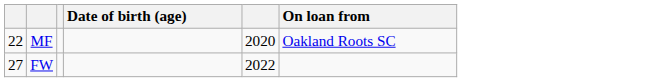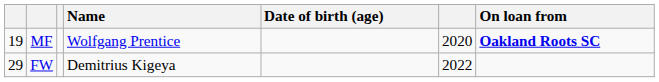+ column: Name | Wolfgang Prentice | Demitrius Kigeya
MF | column 1: 22 -> 19
MF | On loan from: normal -> bold
FW | column 1: 27 -> 29
